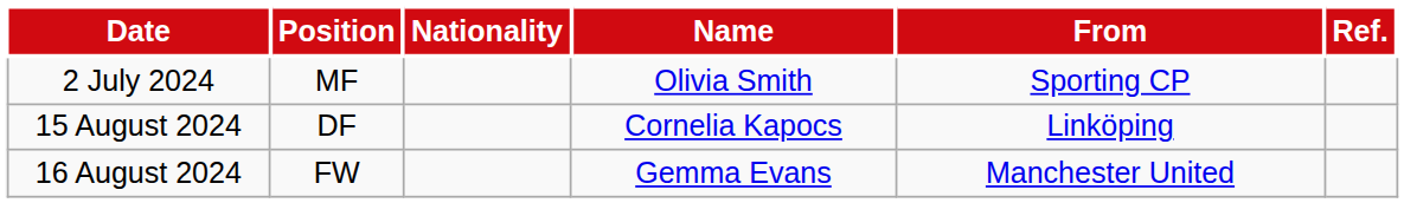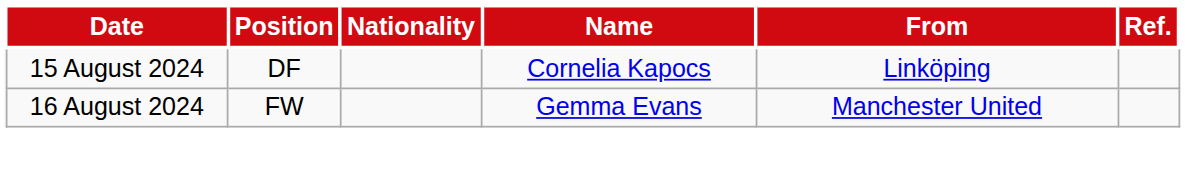- row: 2 July 2024 | MF | Olivia Smith | Sporting CP
